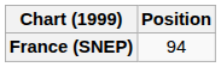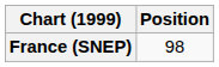France (SNEP) | Position: 94 -> 98
